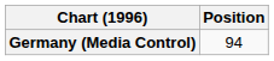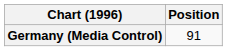Germany (Media Control) | Position: 94 -> 91
